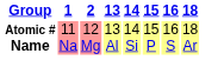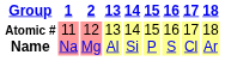+ column: 17 | 17 Cl
